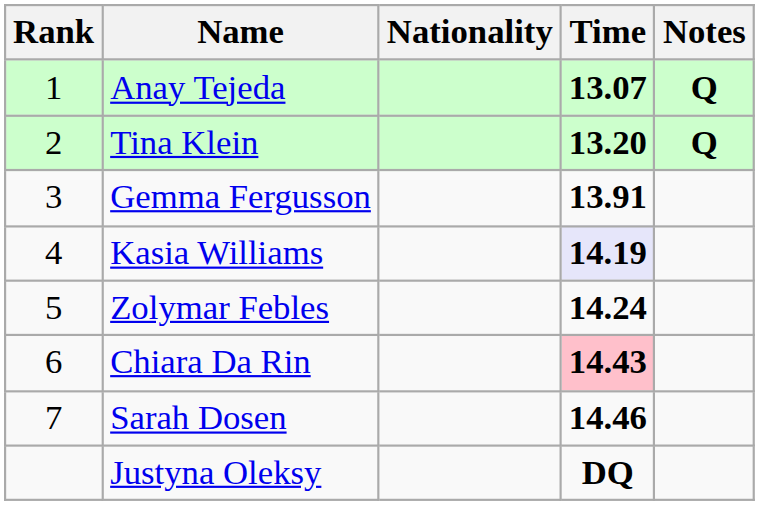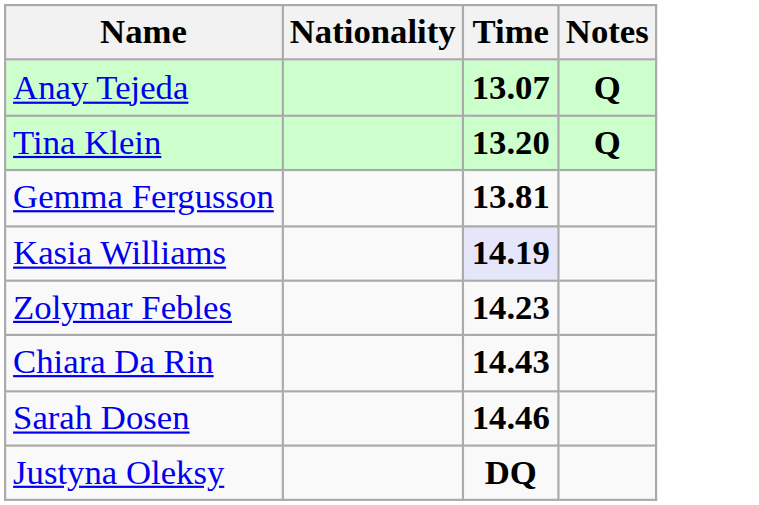- column: Rank | 1 | 2 | 3 | 4 | 5 | 6 | 7
Gemma Fergusson | Time: 13.91 -> 13.81
Zolymar Febles | Time: 14.24 -> 14.23
Chiara Da Rin | Time: pink background -> no background
